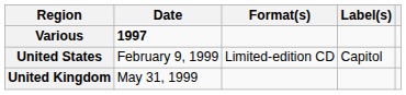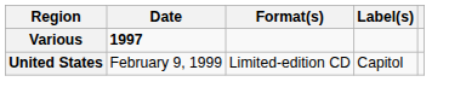- row: United Kingdom | May 31, 1999
